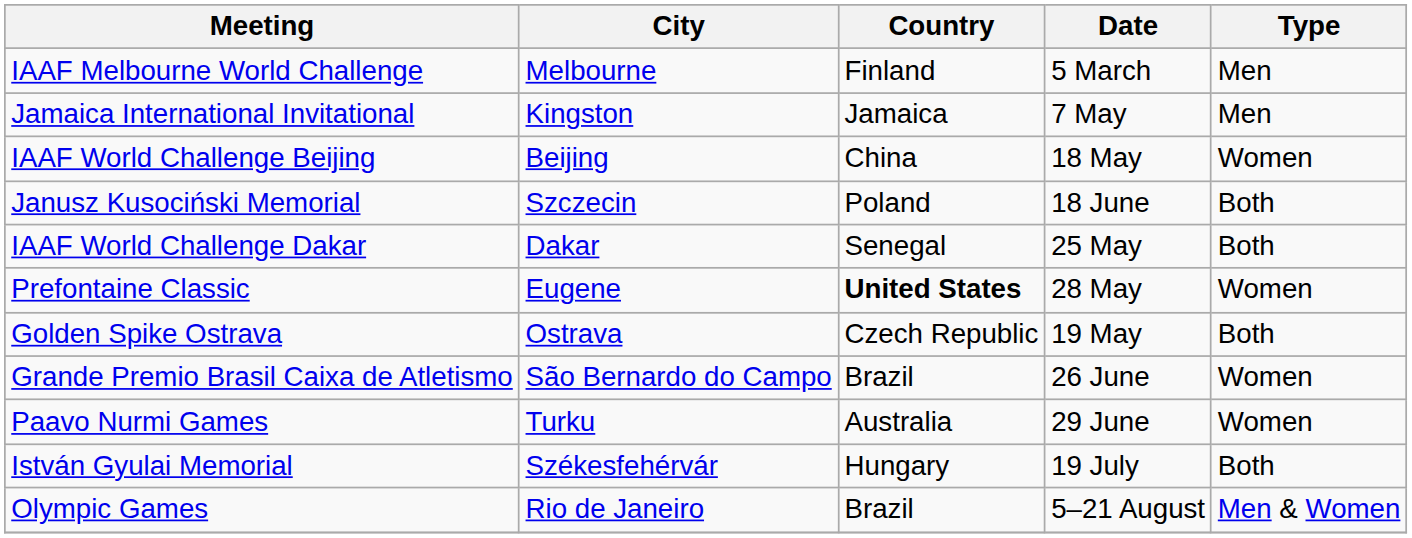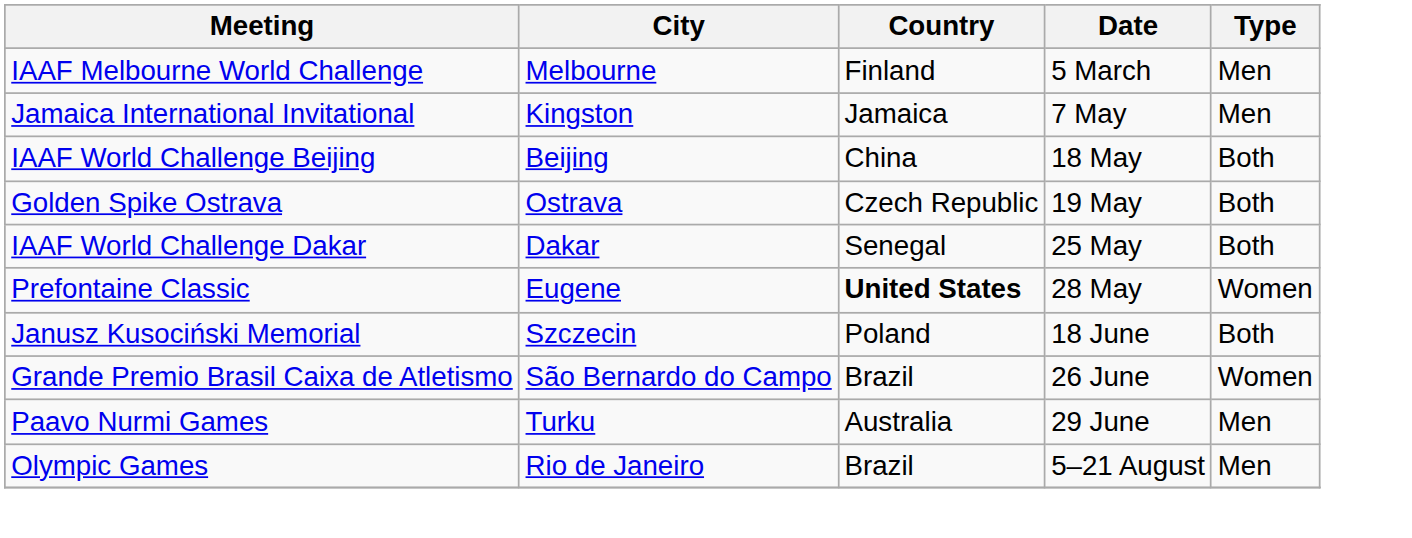IAAF World Challenge Beijing | Type: Women -> Both
rows swapped: Golden Spike Ostrava <-> Janusz Kusociński Memorial
Paavo Nurmi Games | Type: Women -> Men
- row: István Gyulai Memorial | Székesfehérvár | Hungary | 19 July | Both
Olympic Games | Type: Men & Women -> Men
